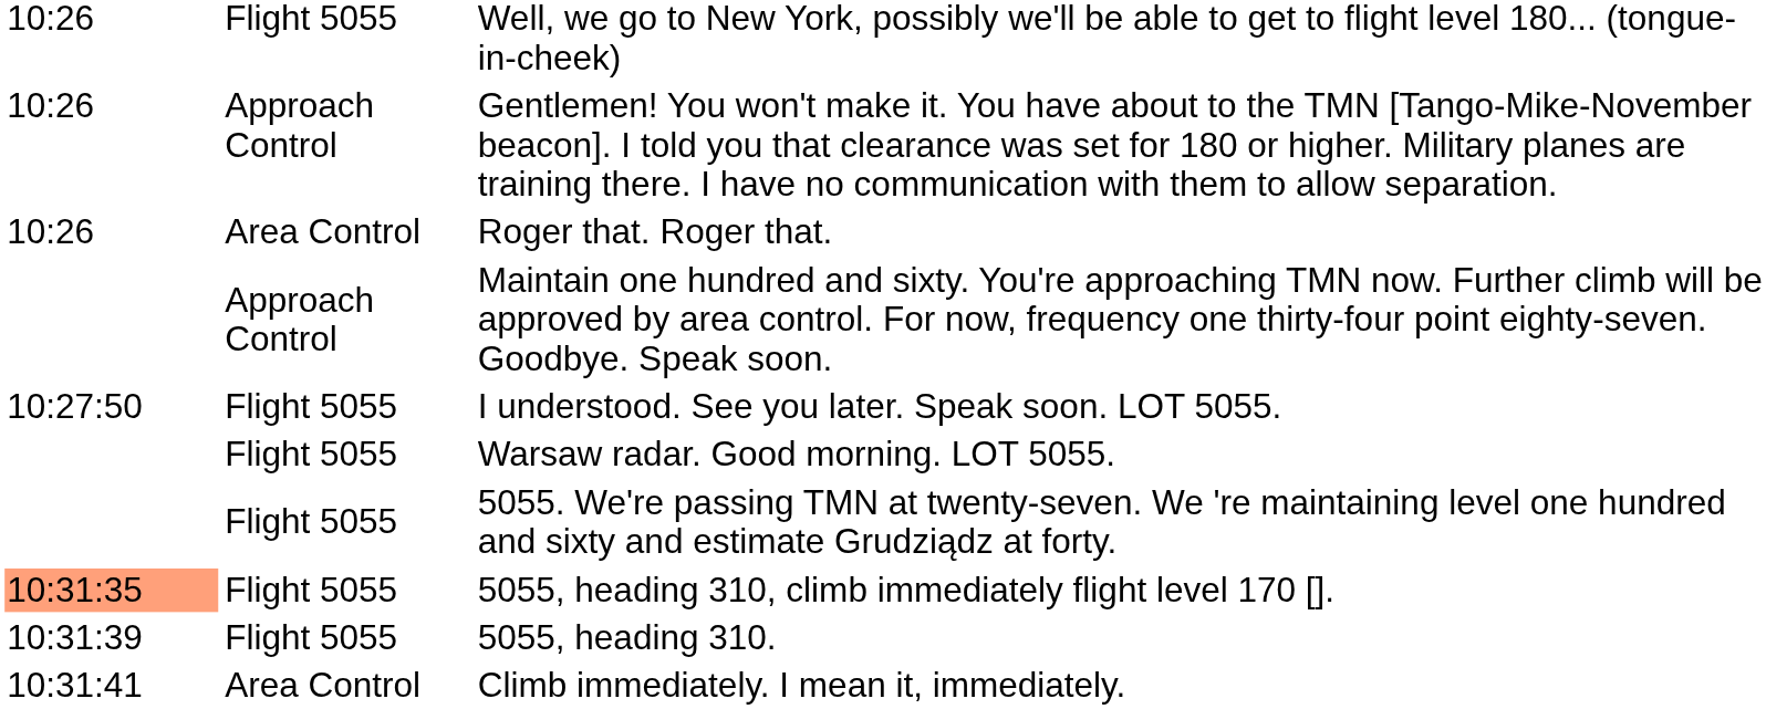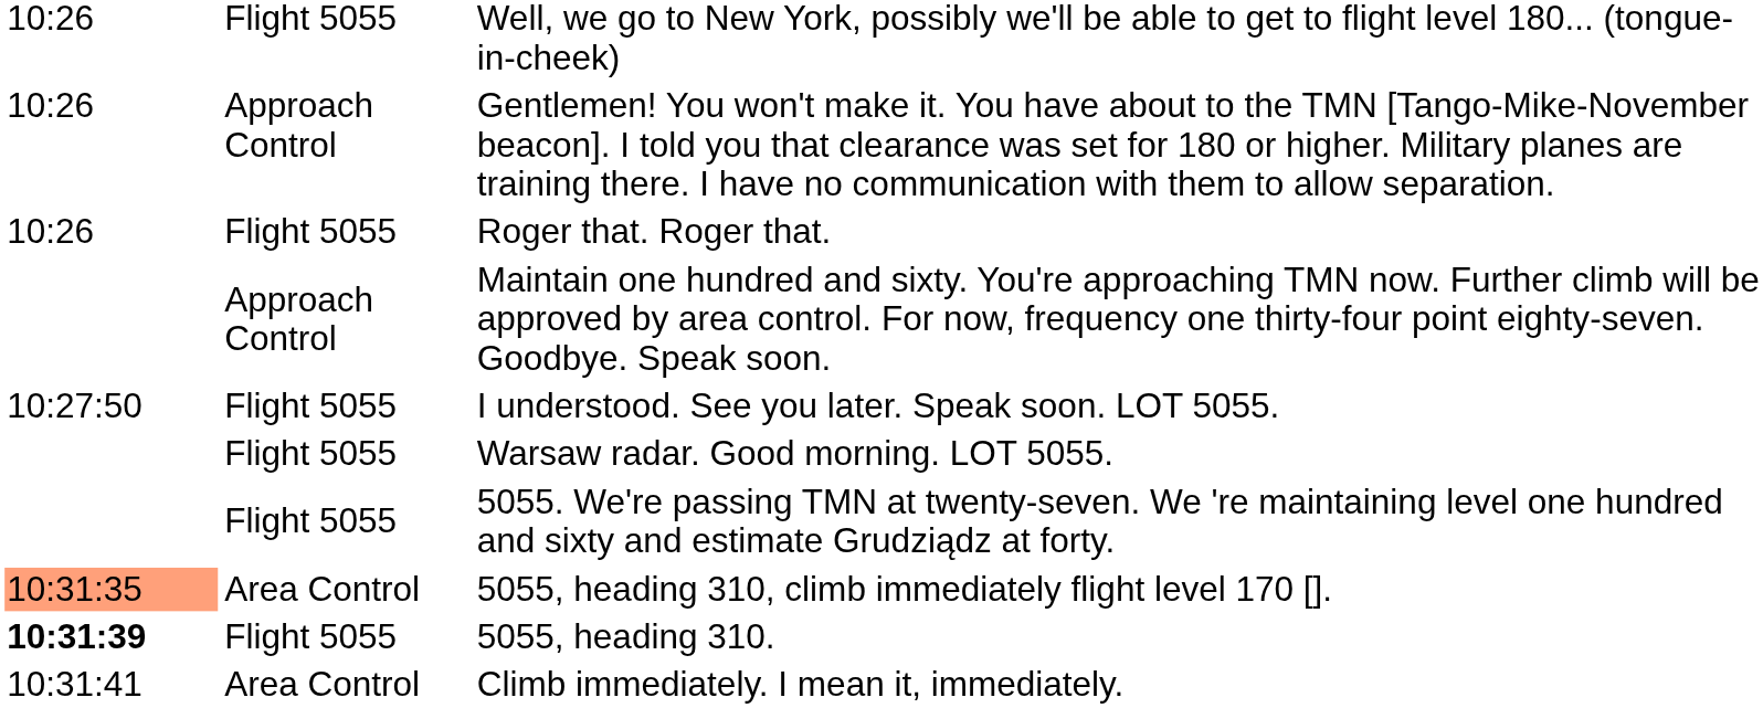Roger that. Roger that. | column 2: Area Control -> Flight 5055
5055, heading 310, climb immediately flight level 170 []. | column 2: Flight 5055 -> Area Control
5055, heading 310. | column 1: normal -> bold
